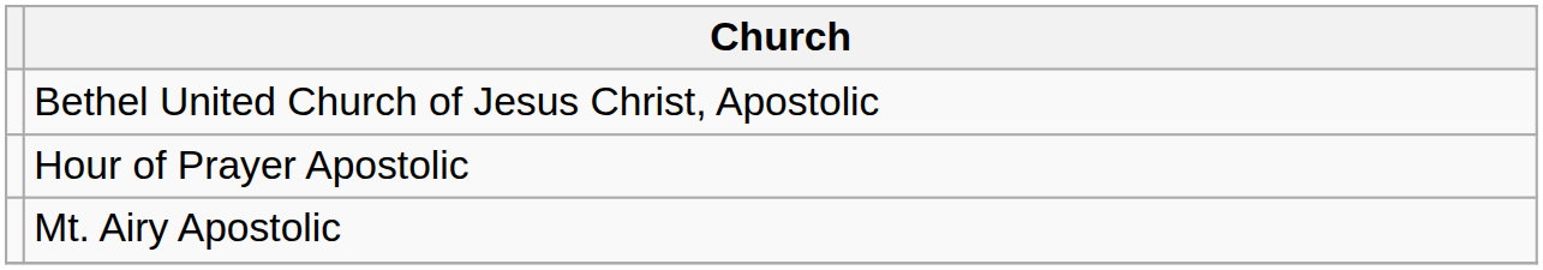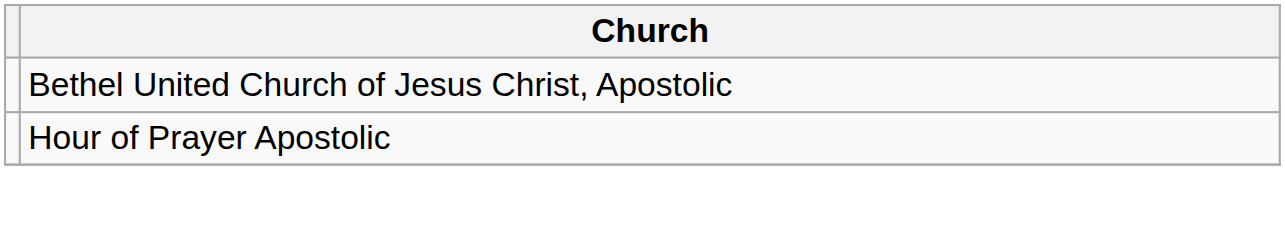- row: Mt. Airy Apostolic
